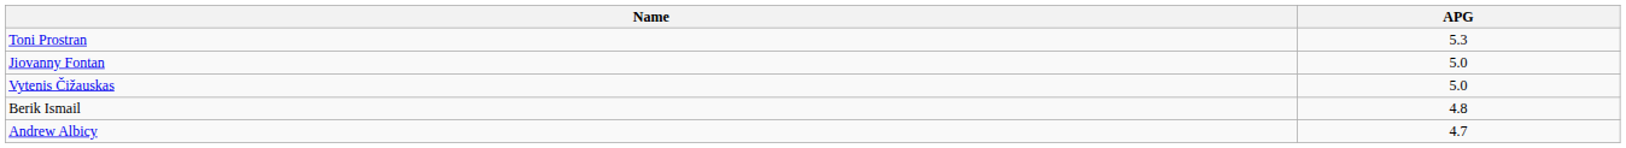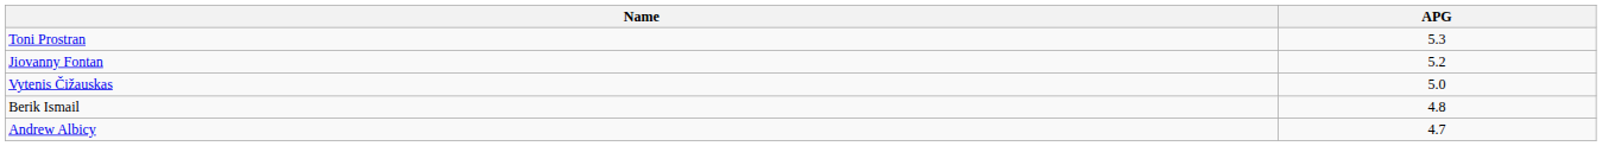Jiovanny Fontan | APG: 5.0 -> 5.2
